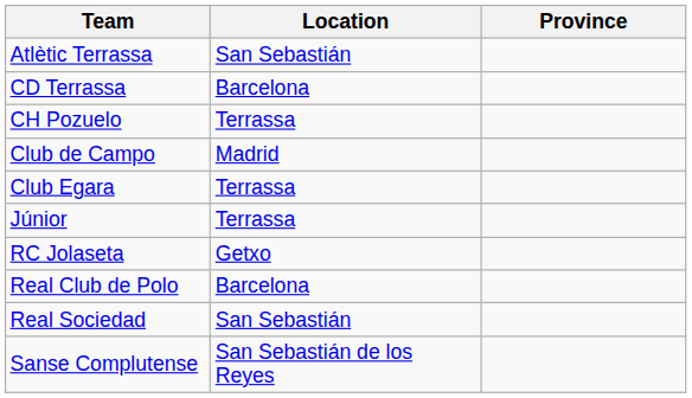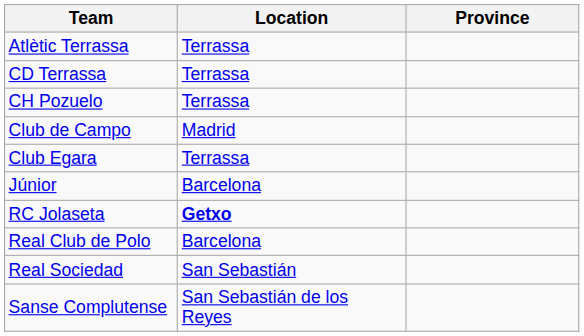Atlètic Terrassa | Location: San Sebastián -> Terrassa
CD Terrassa | Location: Barcelona -> Terrassa
Júnior | Location: Terrassa -> Barcelona
RC Jolaseta | Location: normal -> bold
